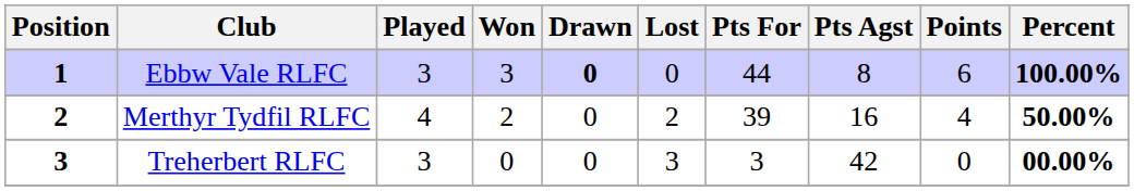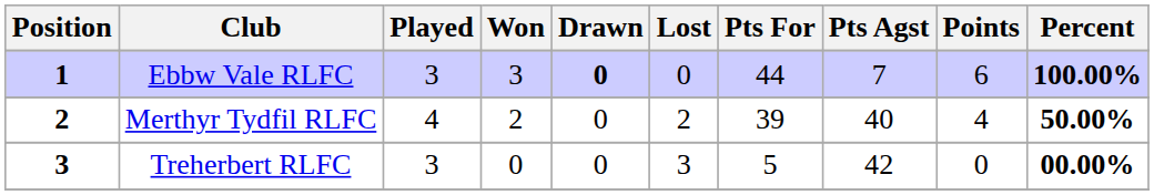Ebbw Vale RLFC | Pts Agst: 8 -> 7
Merthyr Tydfil RLFC | Pts Agst: 16 -> 40
Treherbert RLFC | Pts For: 3 -> 5
